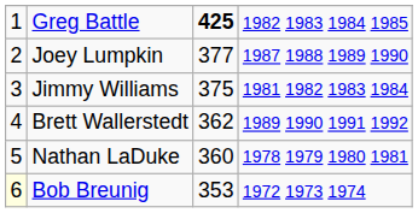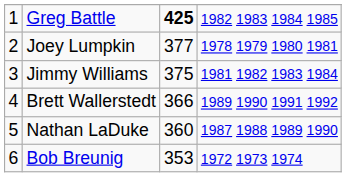Joey Lumpkin | column 4: 1987 1988 1989 1990 -> 1978 1979 1980 1981
Brett Wallerstedt | column 3: 362 -> 366
Nathan LaDuke | column 4: 1978 1979 1980 1981 -> 1987 1988 1989 1990
Bob Breunig | column 1: lightyellow background -> no background
